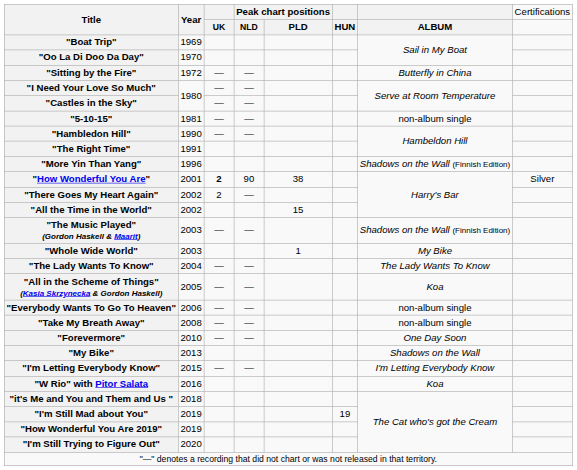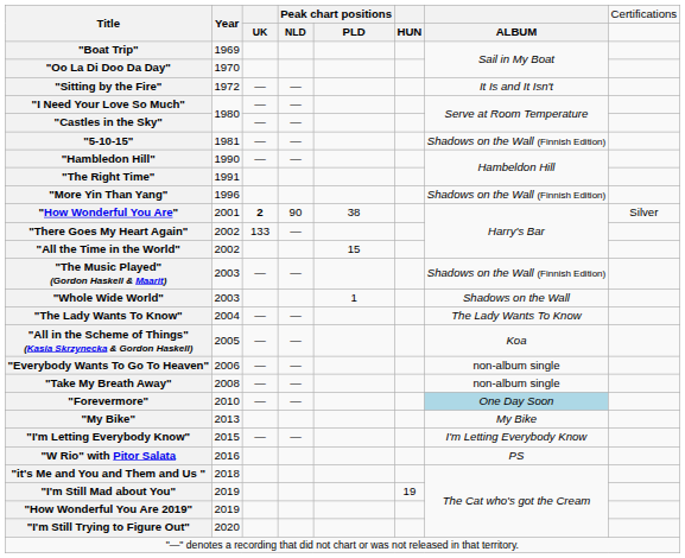"Sitting by the Fire" | column 7: Butterfly in China -> It Is and It Isn't
"5-10-15" | column 7: non-album single -> Shadows on the Wall (Finnish Edition)
"There Goes My Heart Again" | column 3: 2 -> 133
"Whole Wide World" | column 7: My Bike -> Shadows on the Wall
"Forevermore" | column 7: no background -> lightblue background
"My Bike" | column 7: Shadows on the Wall -> My Bike
"W Rio" with Pitor Salata | column 7: Koa -> PS
